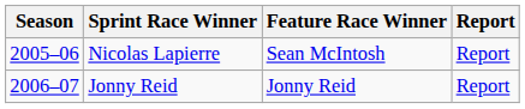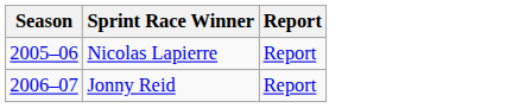- column: Feature Race Winner | Sean McIntosh | Jonny Reid
